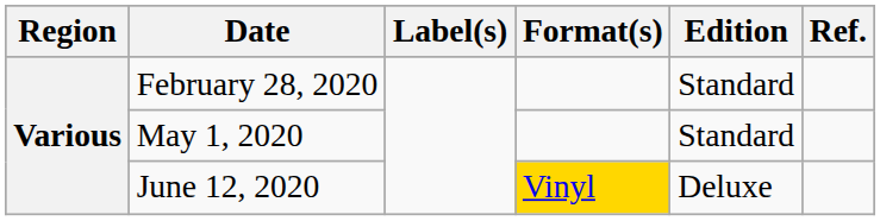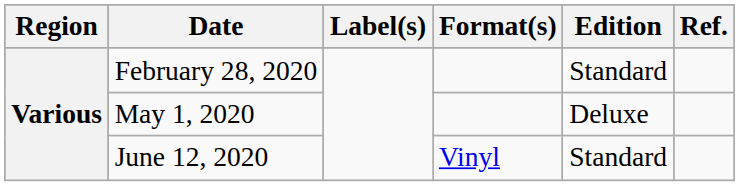May 1, 2020 | Edition: Standard -> Deluxe
June 12, 2020 | Format(s): gold background -> no background
June 12, 2020 | Edition: Deluxe -> Standard
